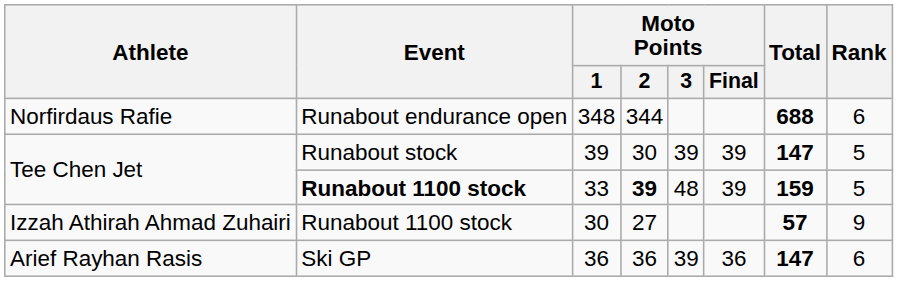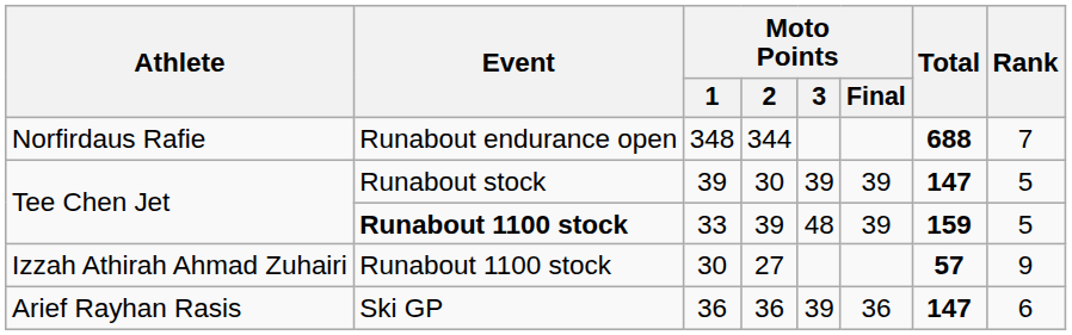348 | Rank: 6 -> 7
33 | Moto Points / 2: bold -> normal
